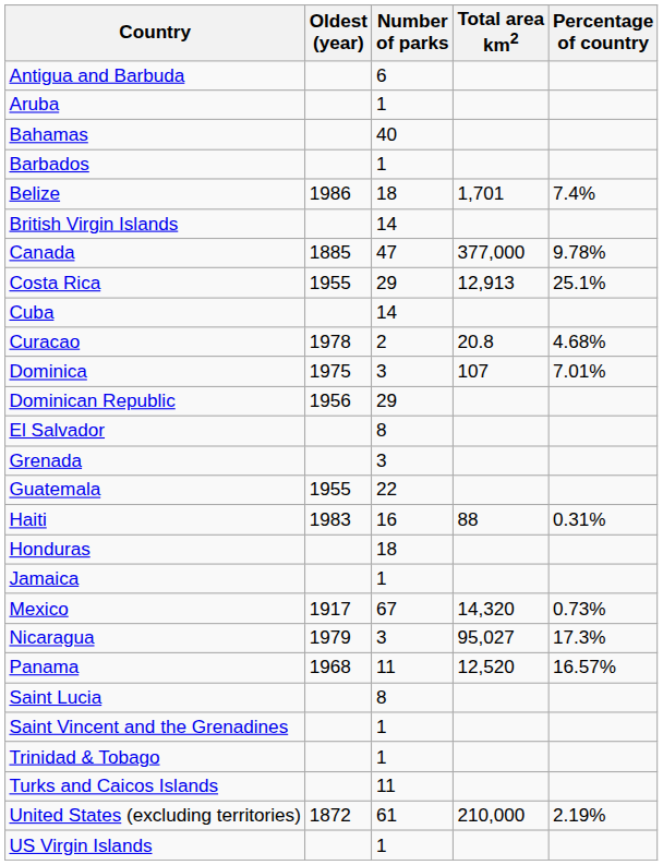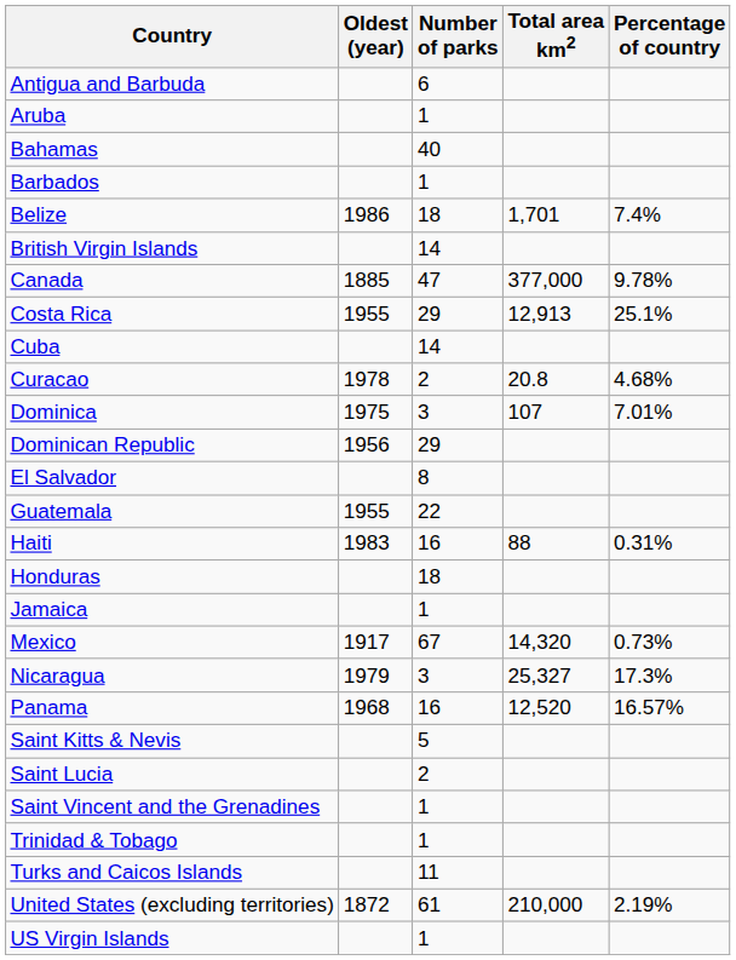- row: Grenada | 3
Nicaragua | Total area km2: 95,027 -> 25,327
Panama | Number of parks: 11 -> 16
+ row: Saint Kitts & Nevis | 5
Saint Lucia | Number of parks: 8 -> 2
